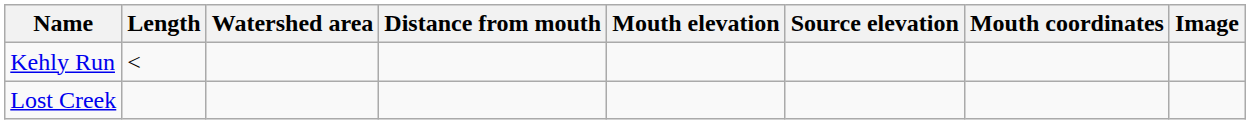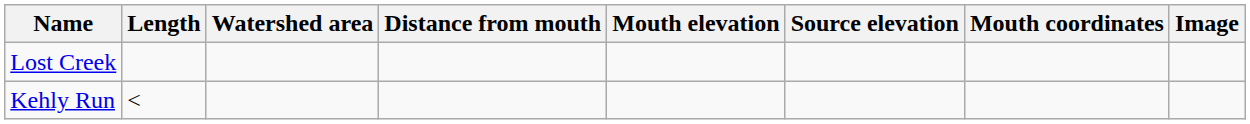rows swapped: Lost Creek <-> Kehly Run
